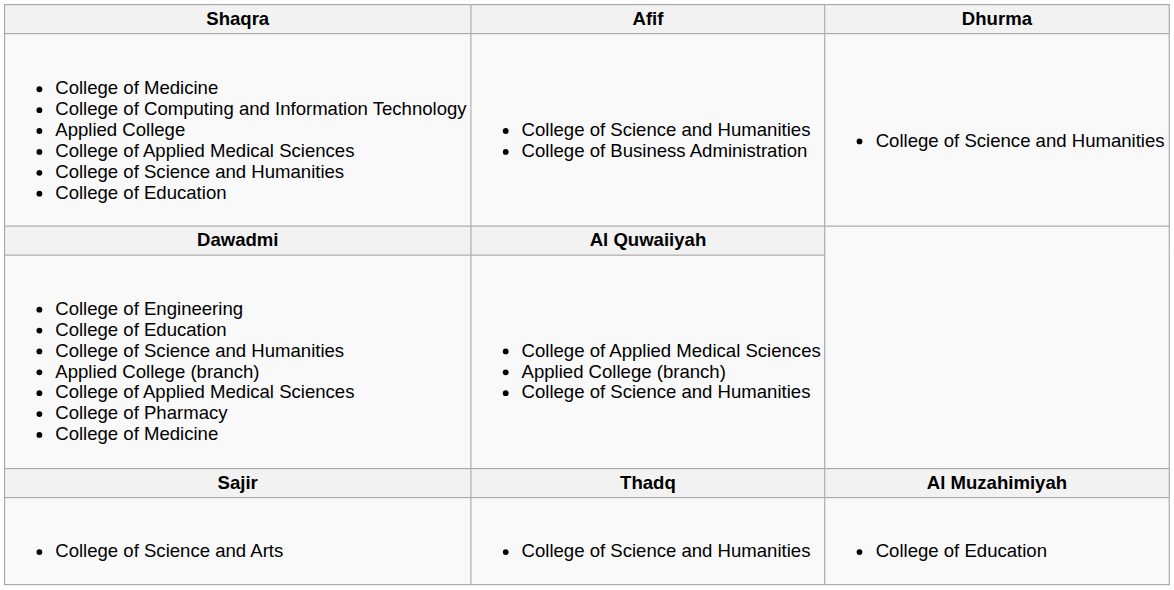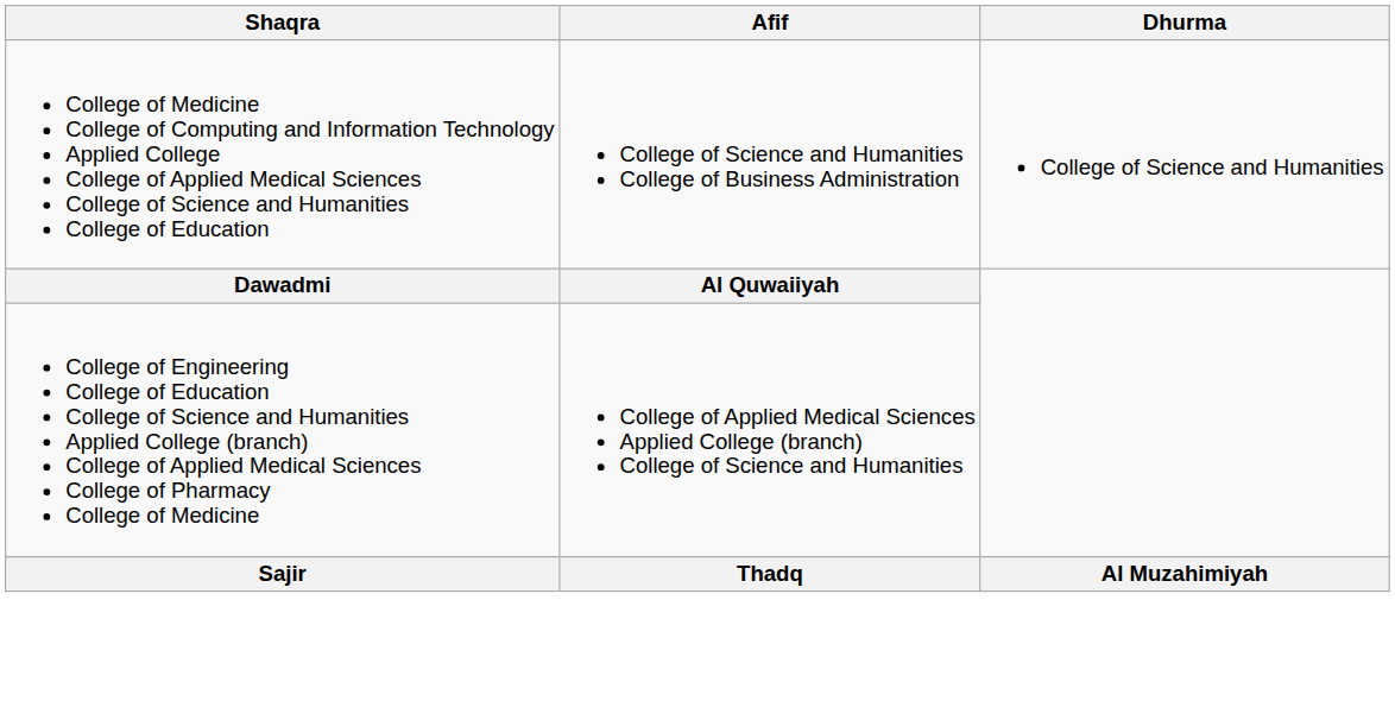- row: College of Science and Arts | College of Science and Humanities | College of Education
